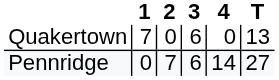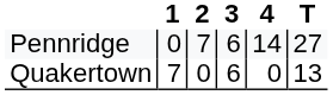rows swapped: Quakertown <-> Pennridge
